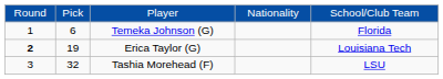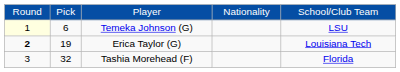Temeka Johnson (G) | column 1: no background -> lightyellow background
Temeka Johnson (G) | column 5: Florida -> LSU
Tashia Morehead (F) | column 5: LSU -> Florida
